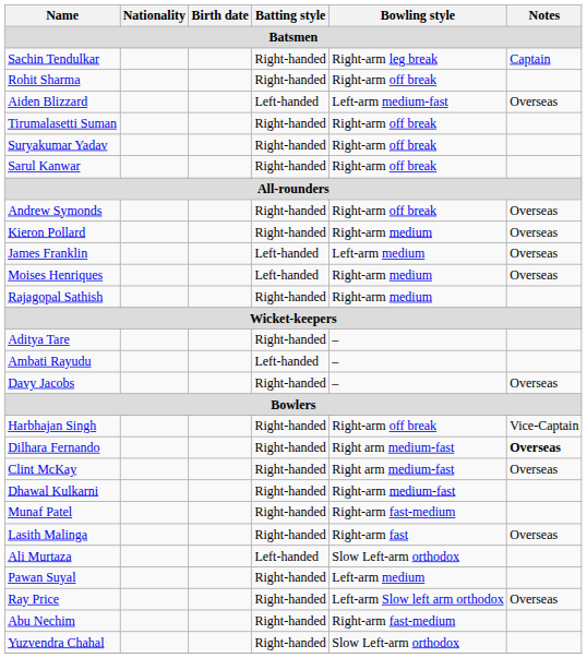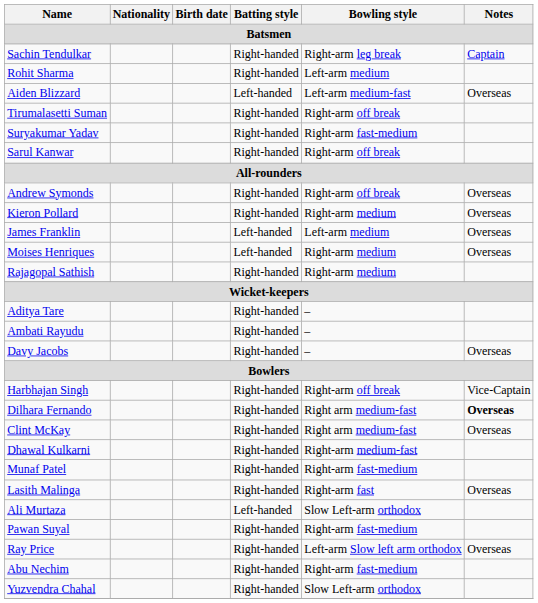Rohit Sharma | Bowling style: Right-arm off break -> Left-arm medium
Suryakumar Yadav | Bowling style: Right-arm off break -> Right-arm fast-medium
Ambati Rayudu | Batting style: Left-handed -> Right-handed
Pawan Suyal | Bowling style: Left-arm medium -> Right-arm fast-medium
